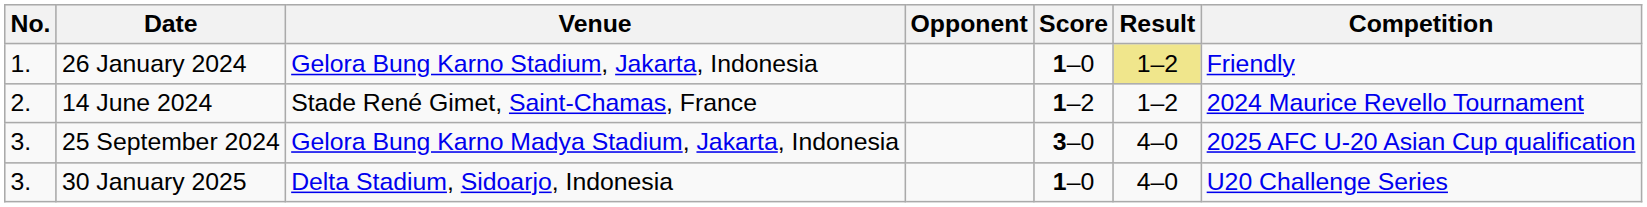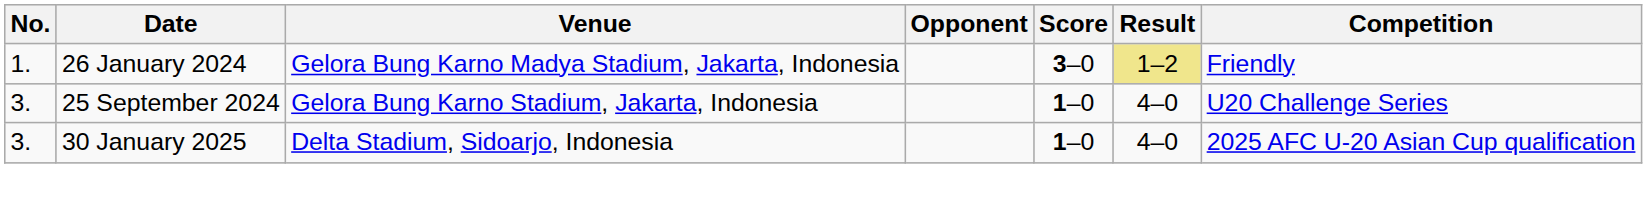26 January 2024 | Venue: Gelora Bung Karno Stadium, Jakarta, Indonesia -> Gelora Bung Karno Madya Stadium, Jakarta, Indonesia
26 January 2024 | Score: 1–0 -> 3–0
- row: 2. | 14 June 2024 | Stade René Gimet, Saint-Chamas, France | 1–2 | 1–2 | 2024 Maurice Revello Tournament
25 September 2024 | Venue: Gelora Bung Karno Madya Stadium, Jakarta, Indonesia -> Gelora Bung Karno Stadium, Jakarta, Indonesia
25 September 2024 | Score: 3–0 -> 1–0
25 September 2024 | Competition: 2025 AFC U-20 Asian Cup qualification -> U20 Challenge Series
30 January 2025 | Competition: U20 Challenge Series -> 2025 AFC U-20 Asian Cup qualification
